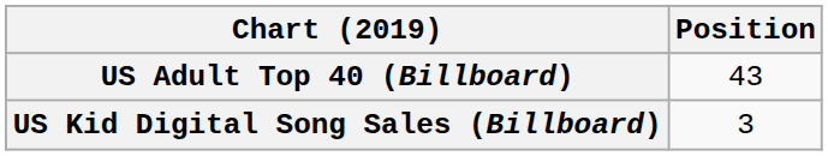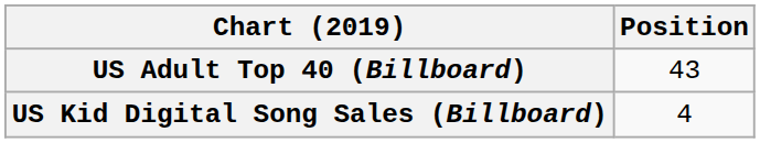US Kid Digital Song Sales (Billboard) | Position: 3 -> 4
